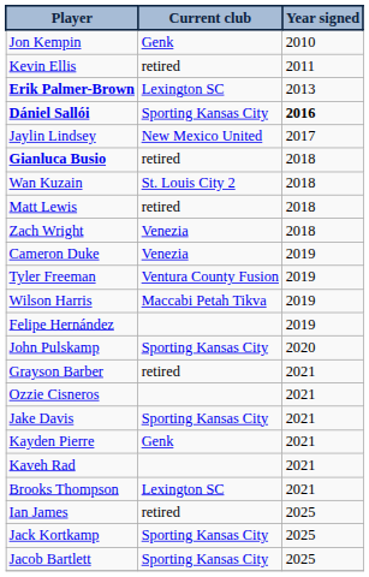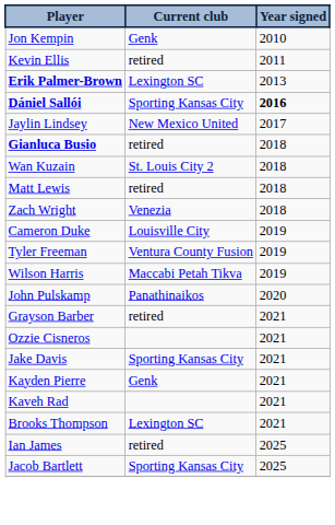Cameron Duke | Current club: Venezia -> Louisville City
- row: Felipe Hernández | 2019
John Pulskamp | Current club: Sporting Kansas City -> Panathinaikos
- row: Jack Kortkamp | Sporting Kansas City | 2025
